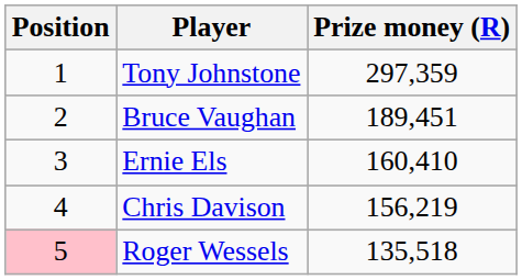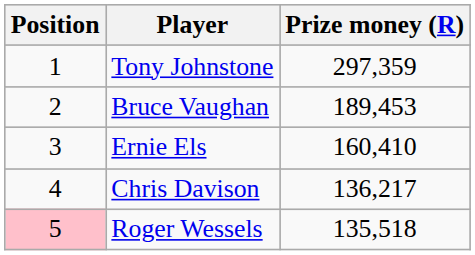Bruce Vaughan | Prize money (R): 189,451 -> 189,453
Chris Davison | Prize money (R): 156,219 -> 136,217
